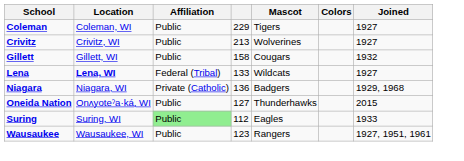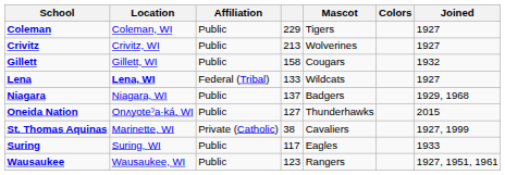Niagara | Affiliation: Private (Catholic) -> Public
Niagara | column 4: 136 -> 137
+ row: St. Thomas Aquinas | Marinette, WI | Private (Catholic) | 38 | Cavaliers | 1927, 1999
Suring | Affiliation: lightgreen background -> no background
Suring | column 4: 112 -> 117
